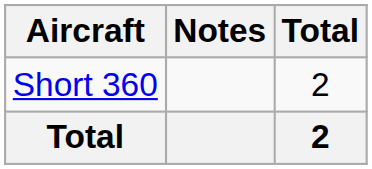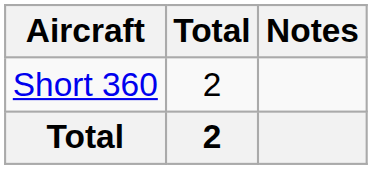columns swapped: Total <-> Notes
